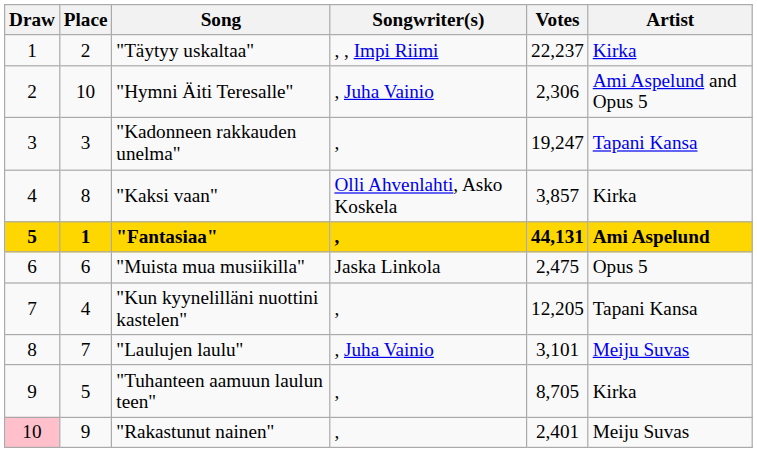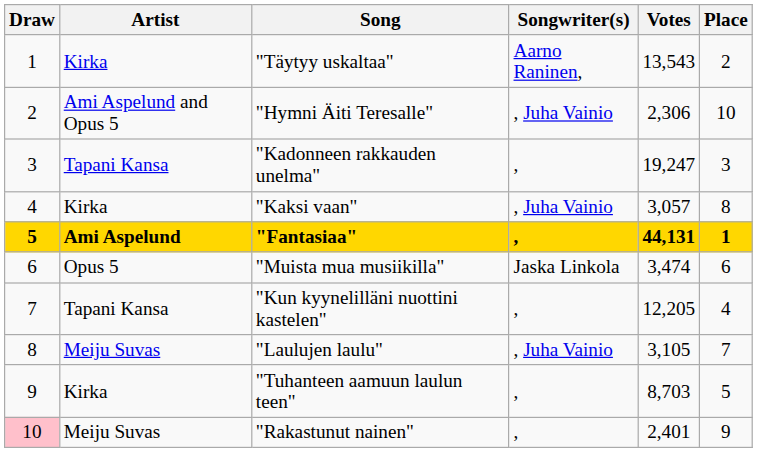columns swapped: Artist <-> Place
"Täytyy uskaltaa" | Songwriter(s): , , Impi Riimi -> Aarno Raninen,
"Täytyy uskaltaa" | Votes: 22,237 -> 13,543
"Kaksi vaan" | Songwriter(s): Olli Ahvenlahti, Asko Koskela -> , Juha Vainio
"Kaksi vaan" | Votes: 3,857 -> 3,057
"Muista mua musiikilla" | Votes: 2,475 -> 3,474
"Laulujen laulu" | Votes: 3,101 -> 3,105
"Tuhanteen aamuun laulun teen" | Votes: 8,705 -> 8,703
